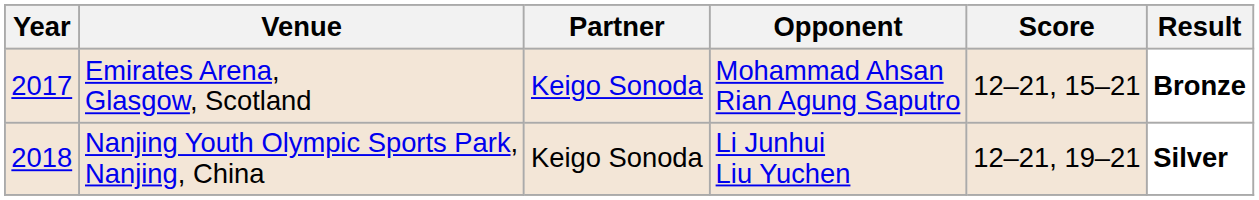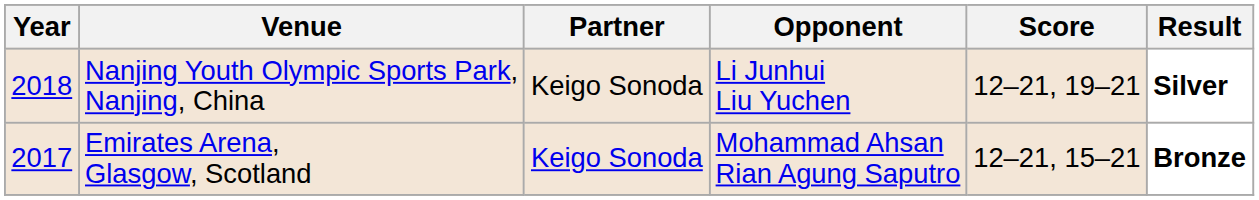rows swapped: Emirates Arena, Glasgow, Scotland <-> Nanjing Youth Olympic Sports Park, Nanjing, China
